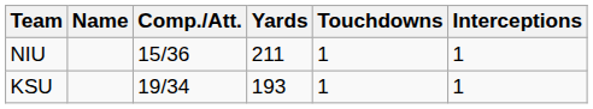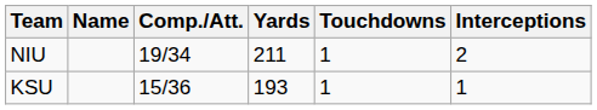NIU | Comp./Att.: 15/36 -> 19/34
NIU | Interceptions: 1 -> 2
KSU | Comp./Att.: 19/34 -> 15/36
